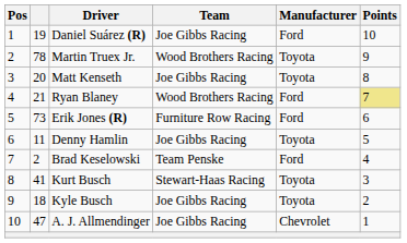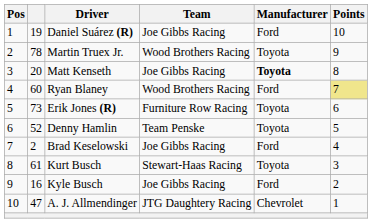Matt Kenseth | Manufacturer: normal -> bold
Ryan Blaney | column 2: 21 -> 60
Erik Jones (R) | Manufacturer: Ford -> Toyota
Denny Hamlin | column 2: 11 -> 52
Denny Hamlin | Team: Joe Gibbs Racing -> Team Penske
Brad Keselowski | Team: Team Penske -> Joe Gibbs Racing
Kurt Busch | column 2: 41 -> 61
Kyle Busch | column 2: 18 -> 16
Kyle Busch | Manufacturer: Toyota -> Ford
A. J. Allmendinger | Team: Joe Gibbs Racing -> JTG Daughtery Racing
